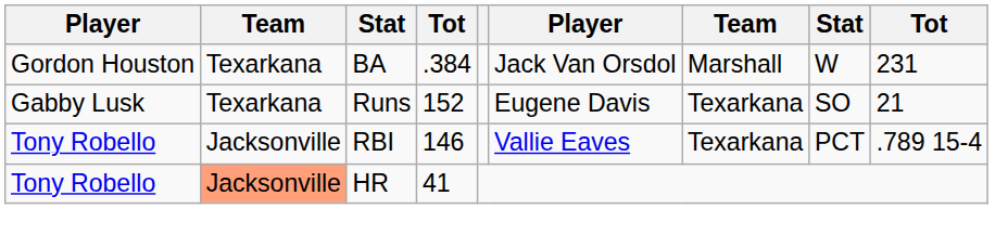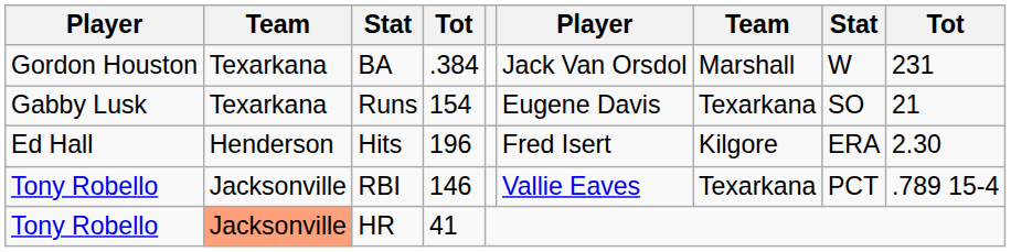Runs | column 4: 152 -> 154
+ row: Ed Hall | Henderson | Hits | 196 | Fred Isert | Kilgore | ERA | 2.30
